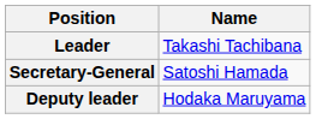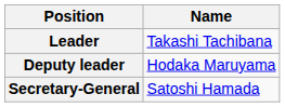rows swapped: Deputy leader <-> Secretary-General
